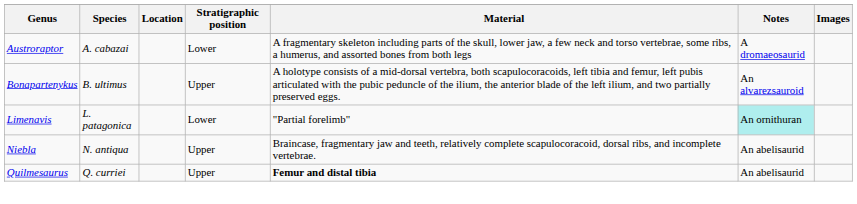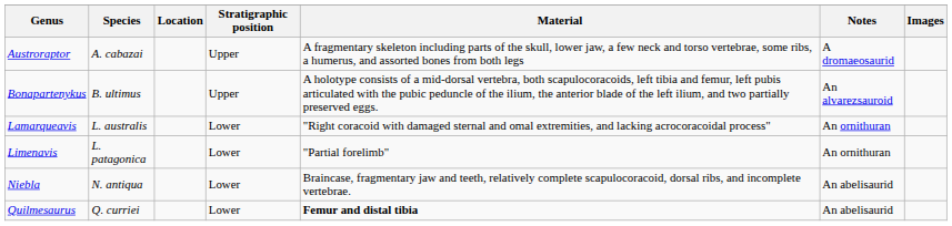Austroraptor | Stratigraphic position: Lower -> Upper
+ row: Lamarqueavis | L. australis | Lower | "Right coracoid with damaged sternal and omal extremities, and lacking acrocoracoidal process" | An ornithuran
Limenavis | Notes: paleturquoise background -> no background
Niebla | Stratigraphic position: Upper -> Lower
Quilmesaurus | Stratigraphic position: Upper -> Lower
